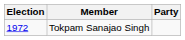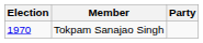Tokpam Sanajao Singh | Election: 1972 -> 1970
